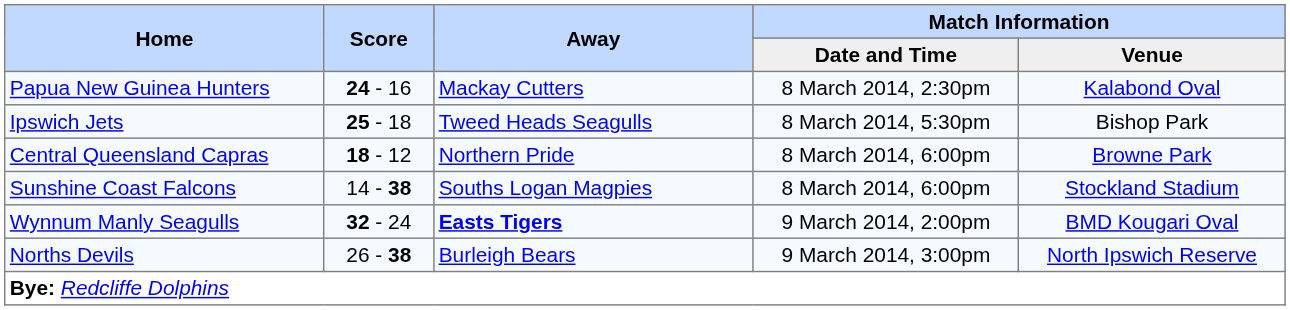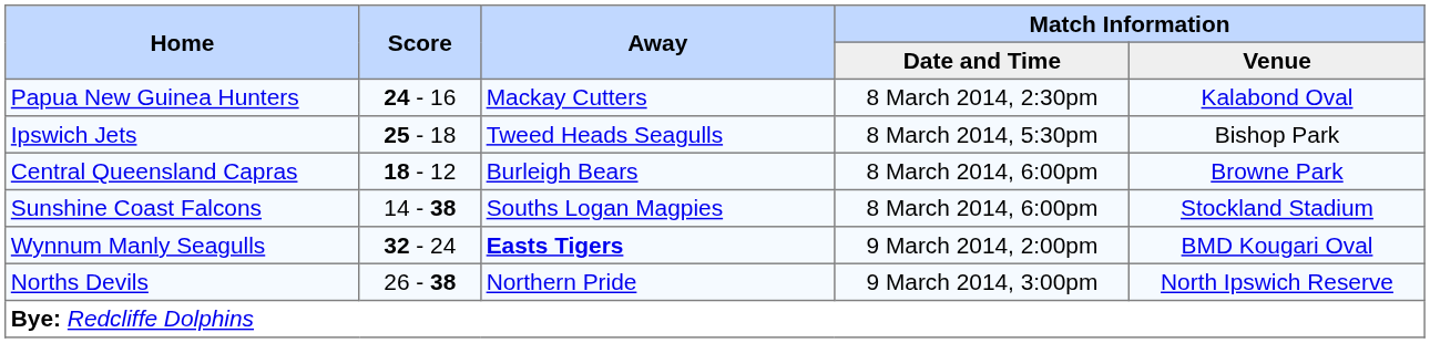Central Queensland Capras | Away: Northern Pride -> Burleigh Bears
Norths Devils | Away: Burleigh Bears -> Northern Pride
